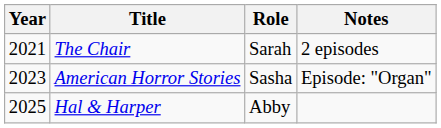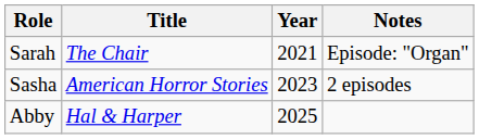columns swapped: Year <-> Role
The Chair | Notes: 2 episodes -> Episode: "Organ"
American Horror Stories | Notes: Episode: "Organ" -> 2 episodes
